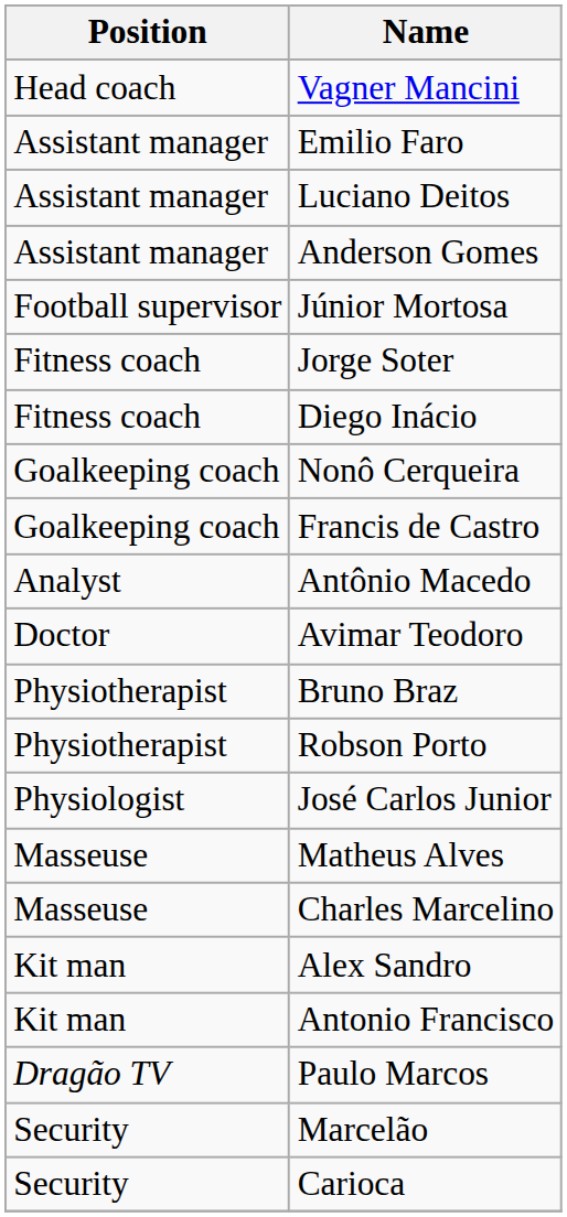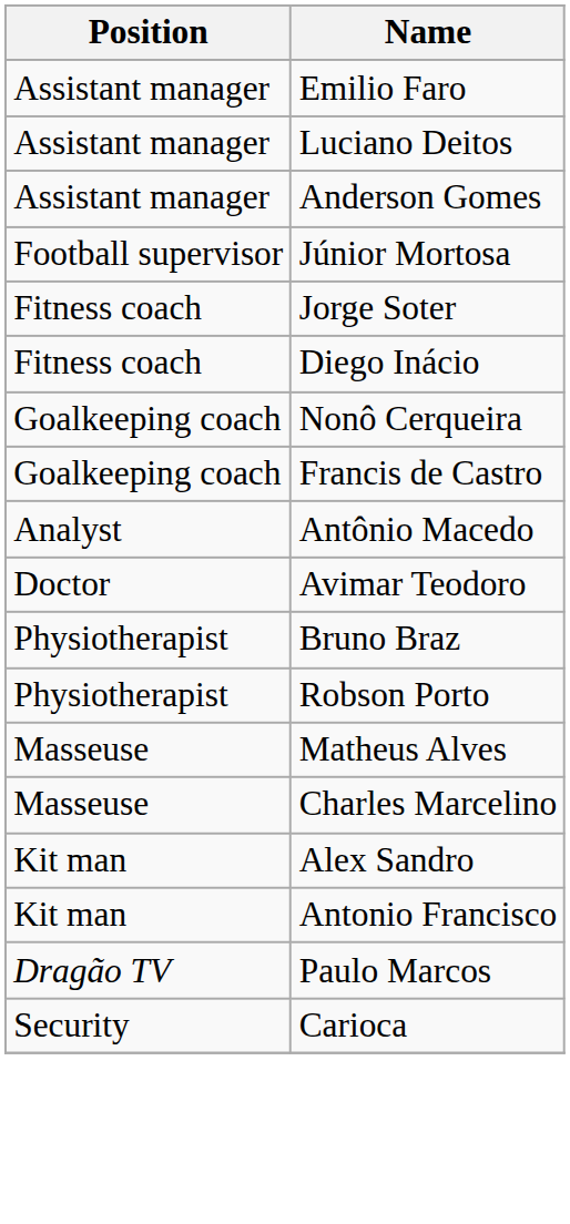- row: Head coach | Vagner Mancini
- row: Physiologist | José Carlos Junior
- row: Security | Marcelão
